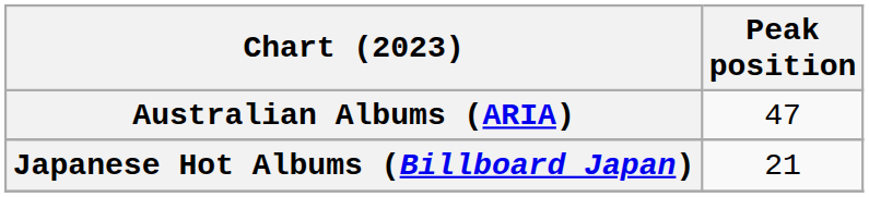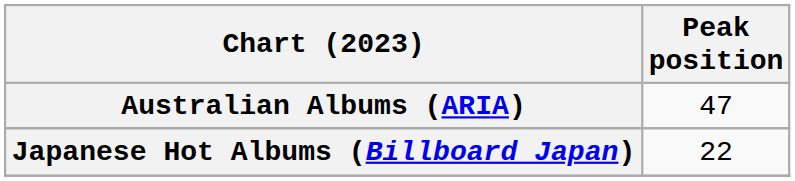Japanese Hot Albums (Billboard Japan) | Peak position: 21 -> 22
